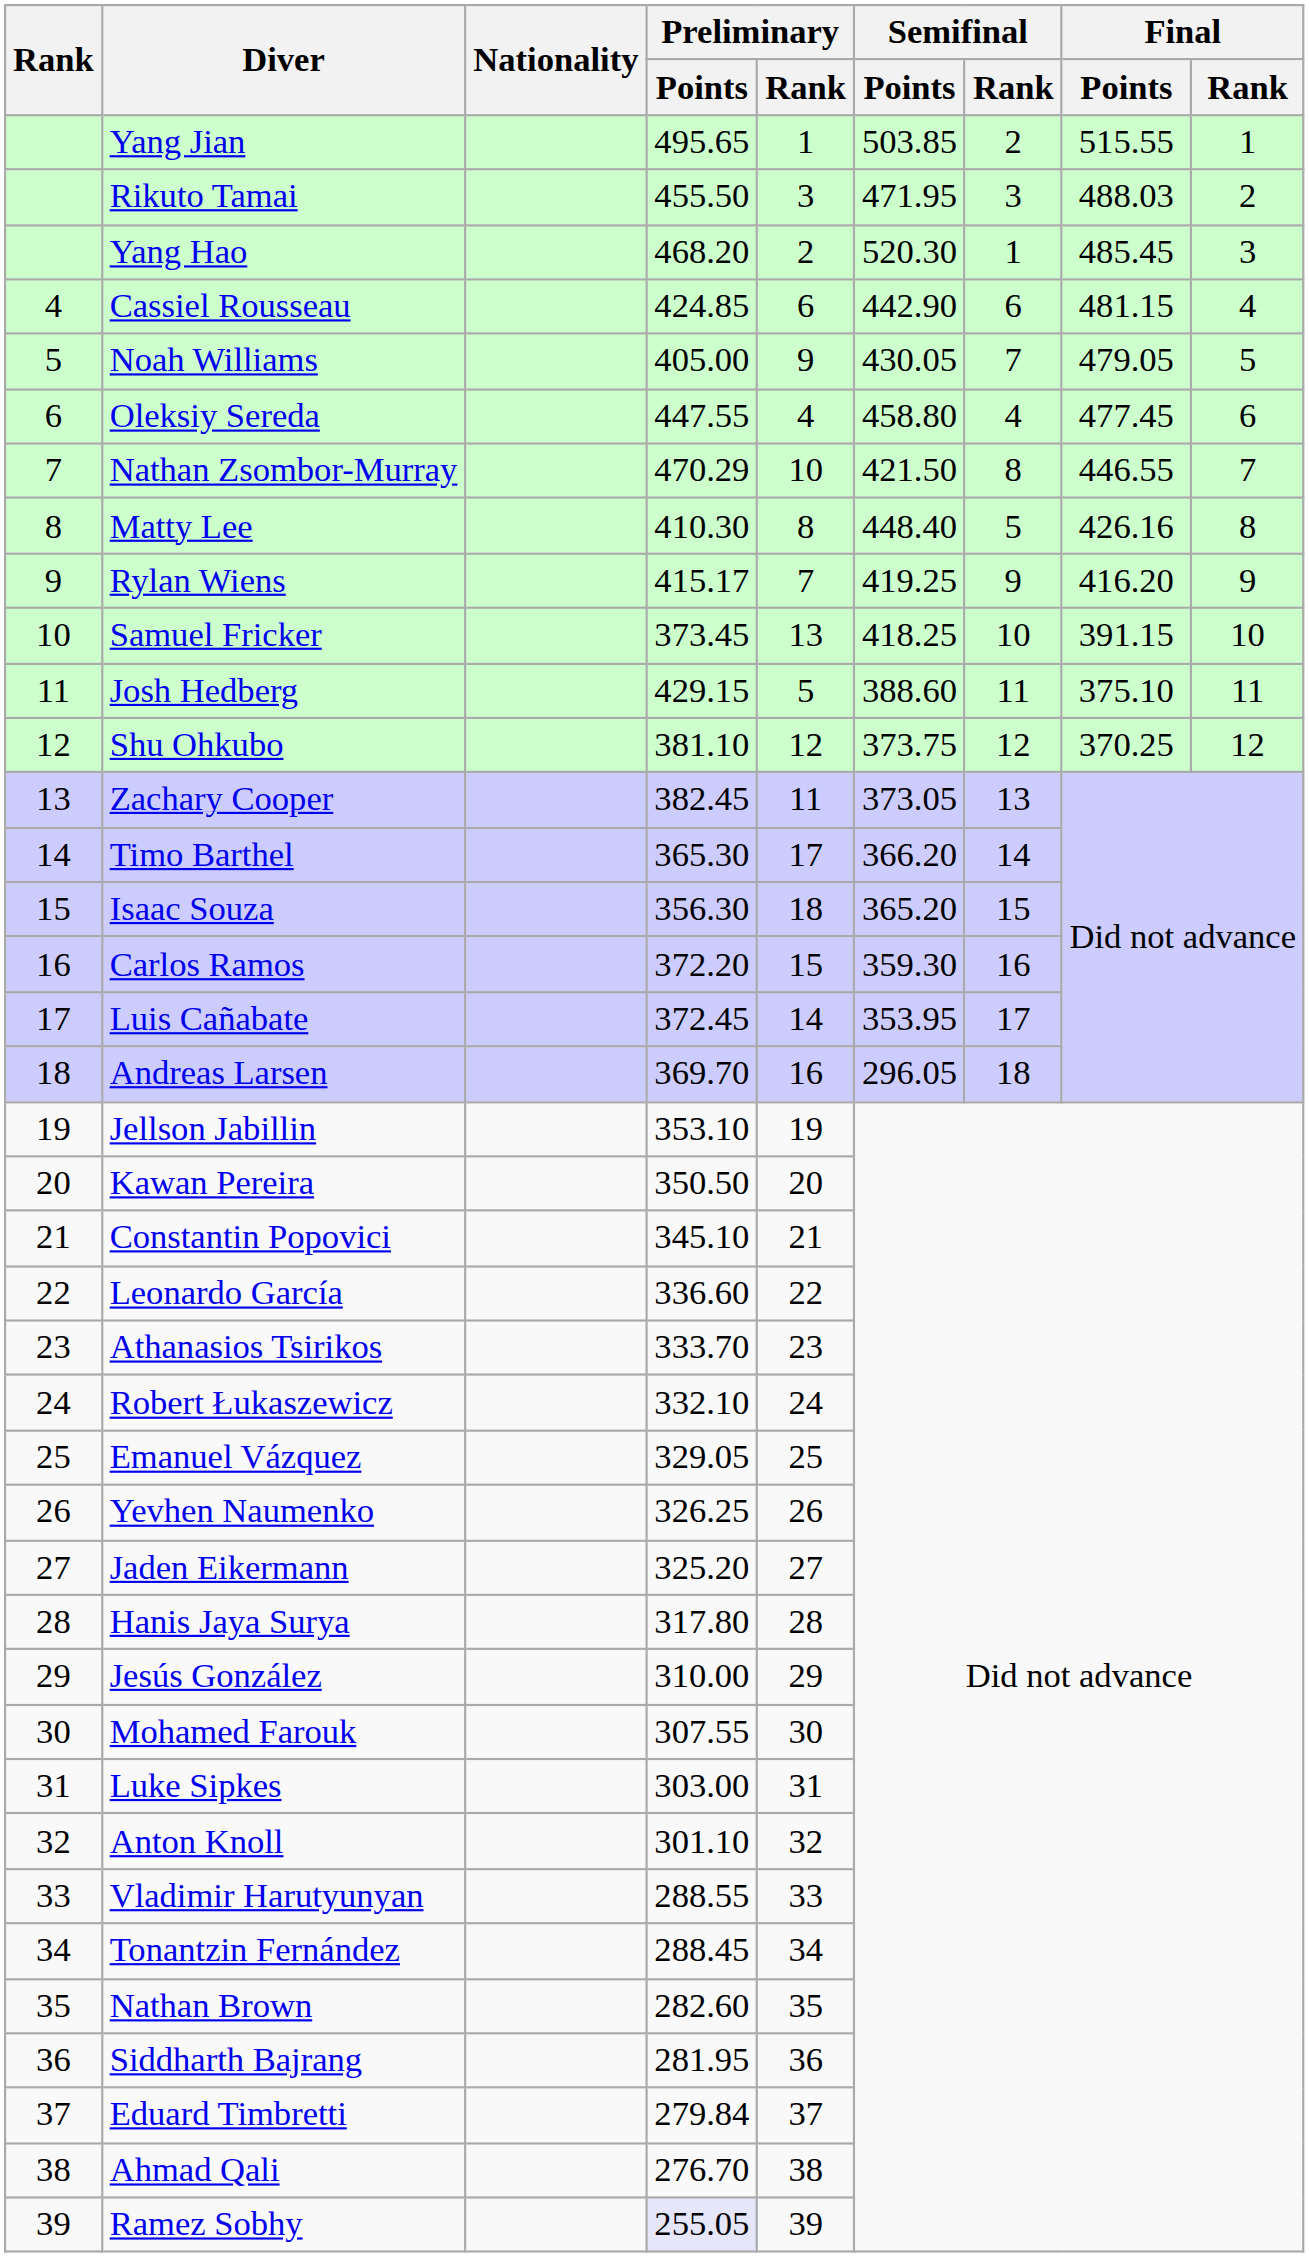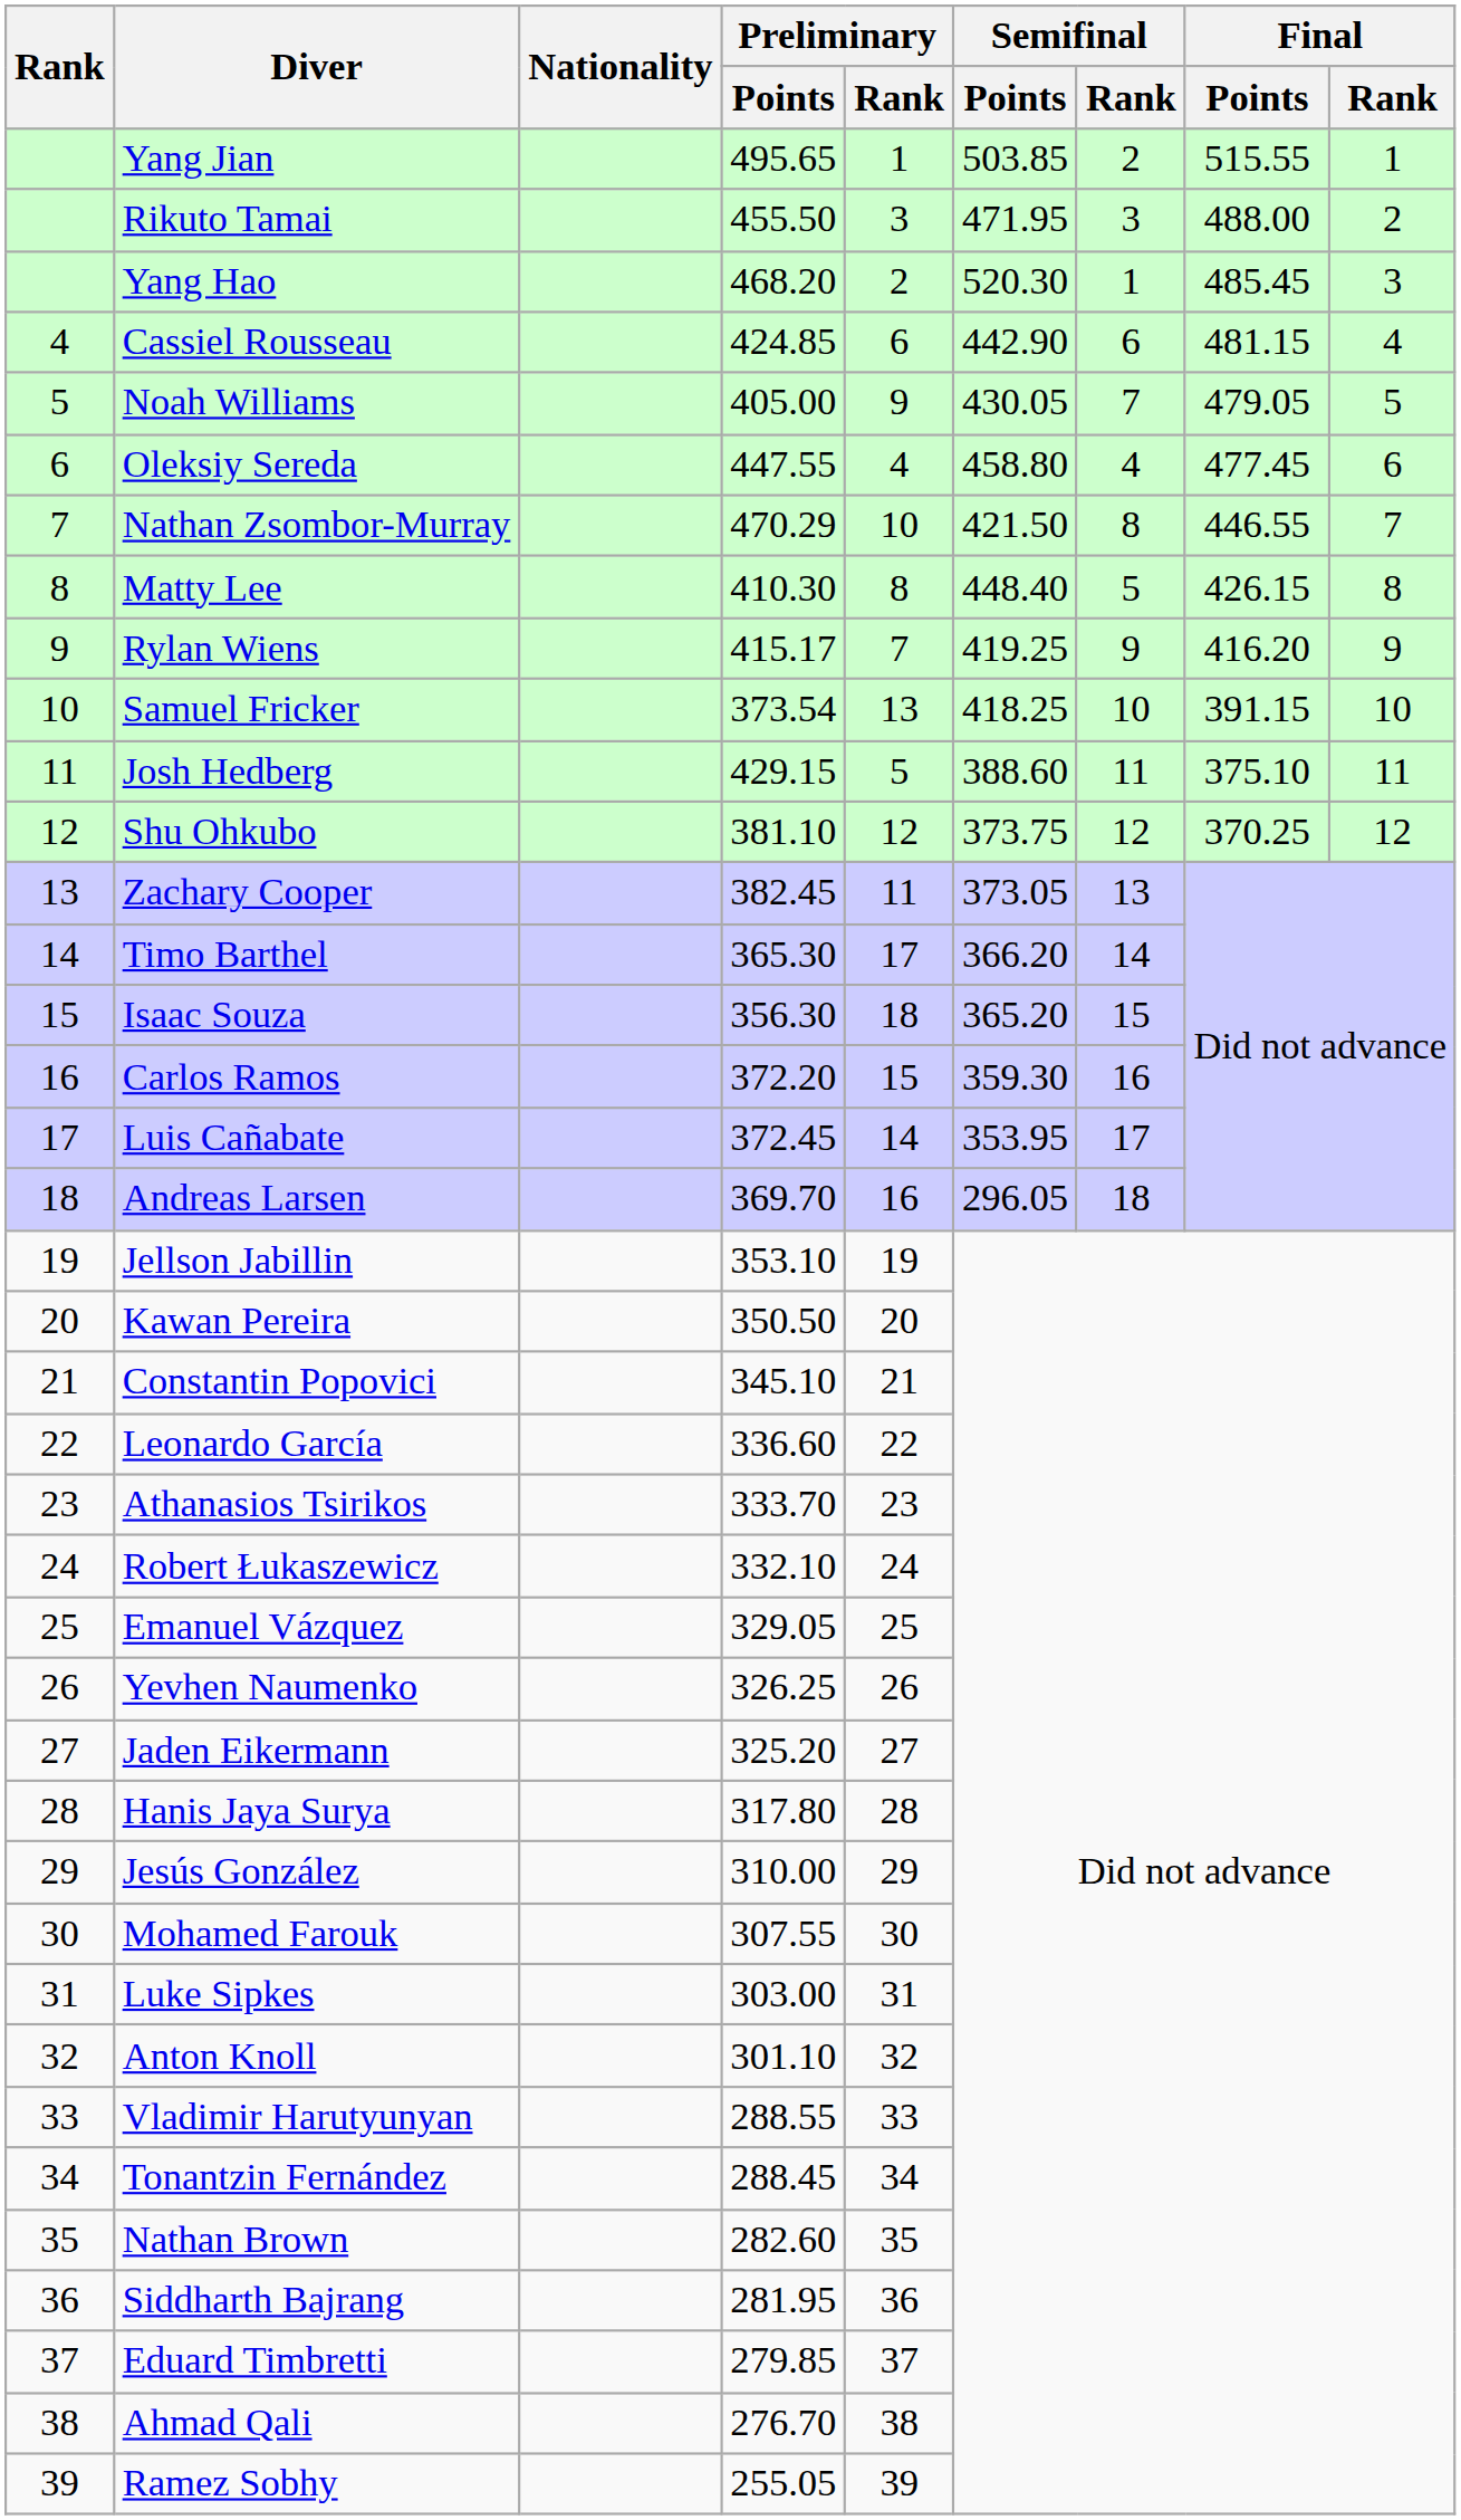Rikuto Tamai | Final / Points: 488.03 -> 488.00
Matty Lee | Final / Points: 426.16 -> 426.15
Samuel Fricker | Preliminary / Points: 373.45 -> 373.54
Eduard Timbretti | Preliminary / Points: 279.84 -> 279.85
Ramez Sobhy | Preliminary / Points: lavender background -> no background
